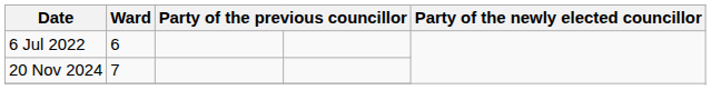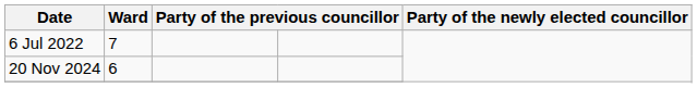6 Jul 2022 | Ward: 6 -> 7
20 Nov 2024 | Ward: 7 -> 6
